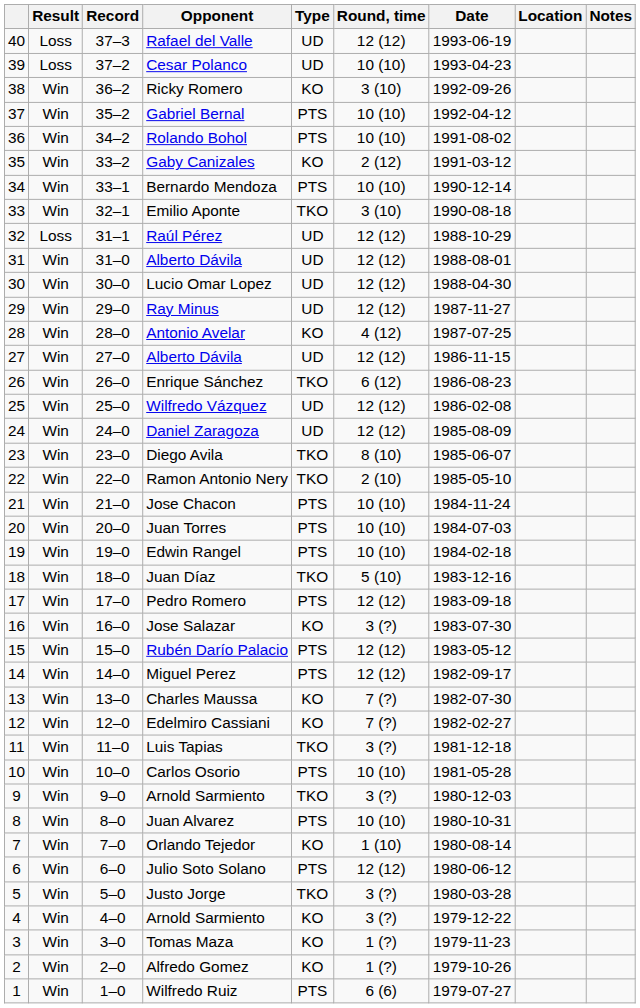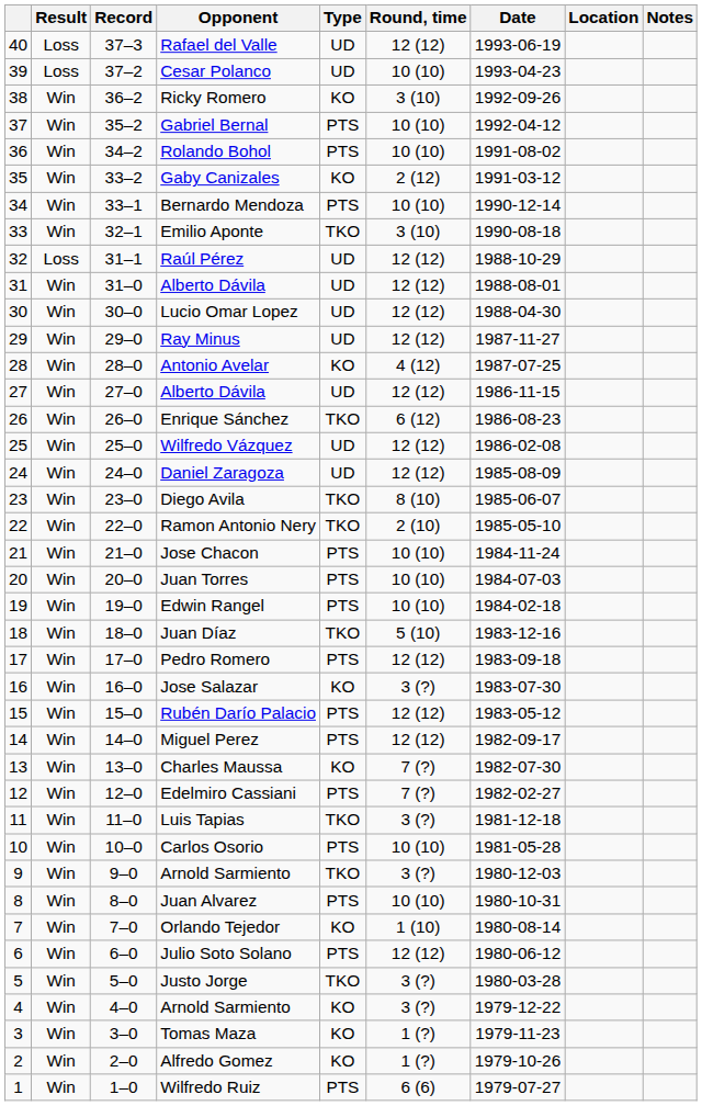Edelmiro Cassiani | Type: KO -> PTS
